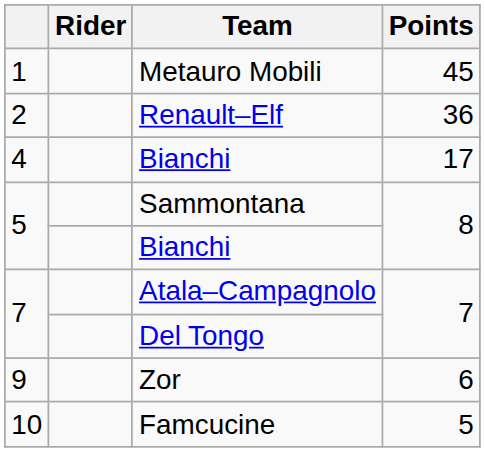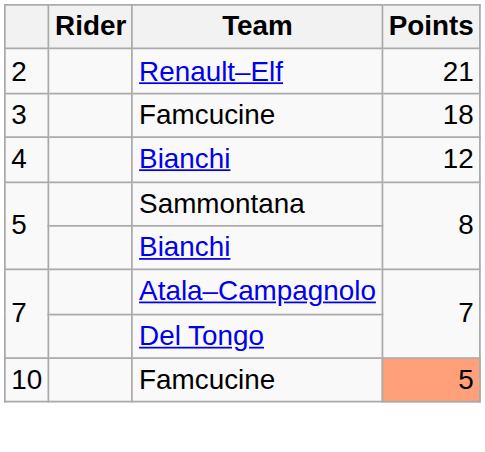- row: 1 | Metauro Mobili | 45
2 | Points: 36 -> 21
+ row: 3 | Famcucine | 18
4 | Points: 17 -> 12
- row: 9 | Zor | 6
10 | Points: no background -> lightsalmon background
